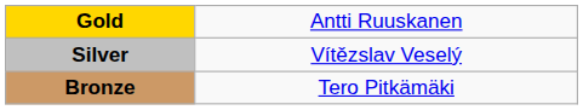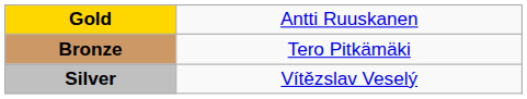rows swapped: Silver <-> Bronze
